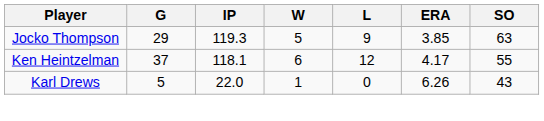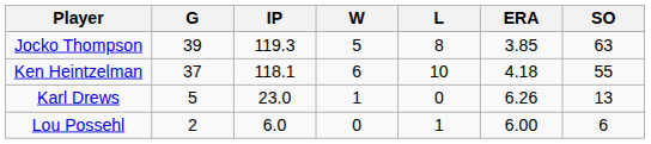Jocko Thompson | G: 29 -> 39
Jocko Thompson | L: 9 -> 8
Ken Heintzelman | L: 12 -> 10
Ken Heintzelman | ERA: 4.17 -> 4.18
Karl Drews | IP: 22.0 -> 23.0
Karl Drews | SO: 43 -> 13
+ row: Lou Possehl | 2 | 6.0 | 0 | 1 | 6.00 | 6
